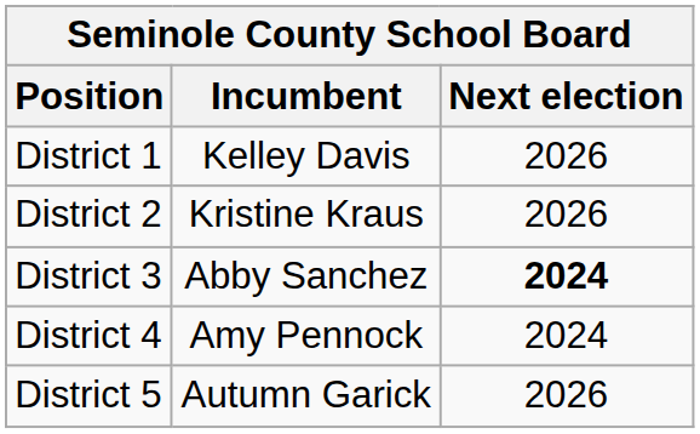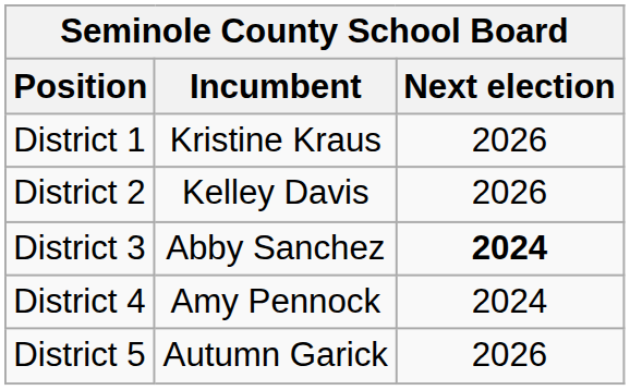District 1 | Incumbent: Kelley Davis -> Kristine Kraus
District 2 | Incumbent: Kristine Kraus -> Kelley Davis
